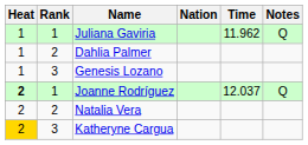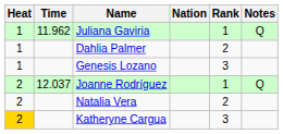columns swapped: Rank <-> Time
Joanne Rodríguez | Heat: bold -> normal
